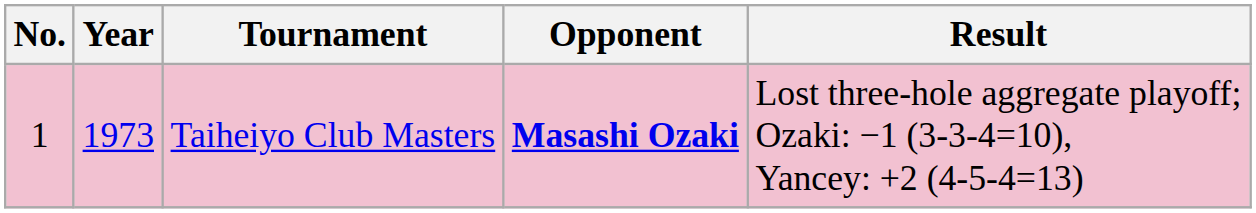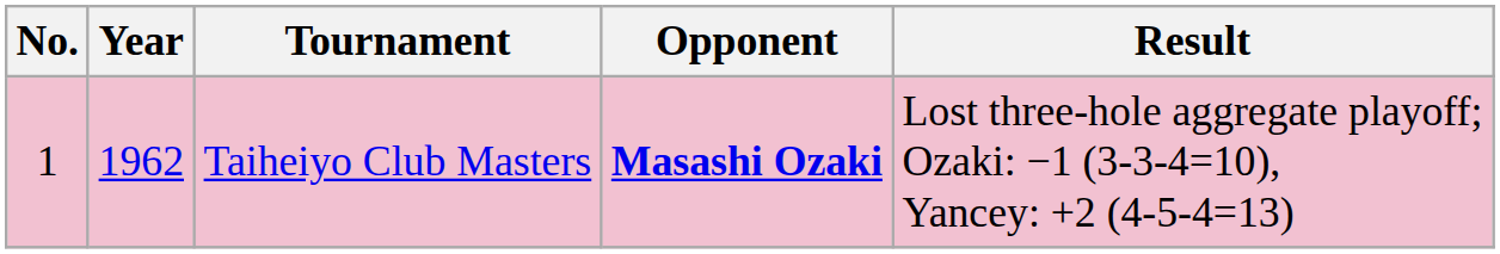Taiheiyo Club Masters | Year: 1973 -> 1962
